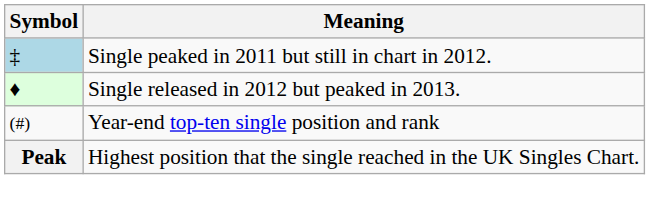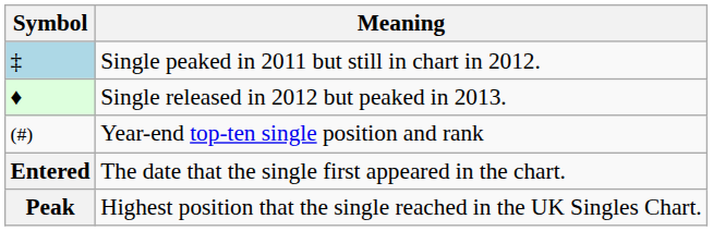+ row: Entered | The date that the single first appeared in the chart.
